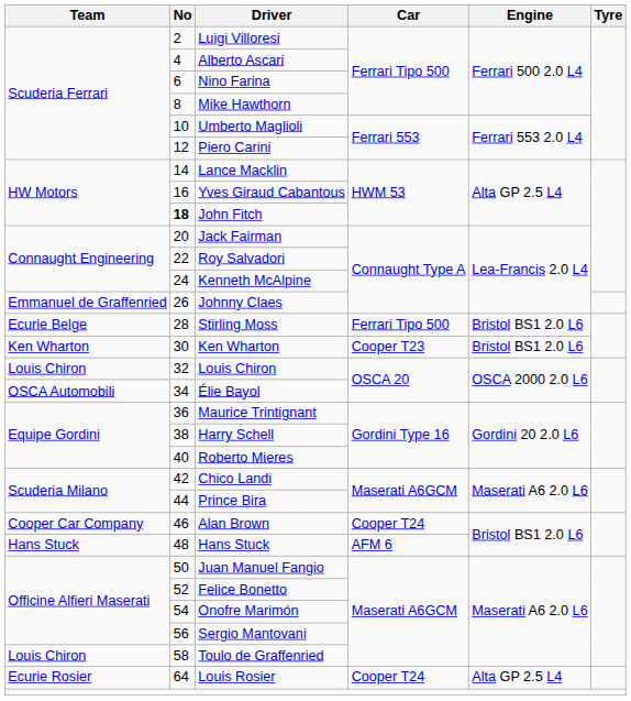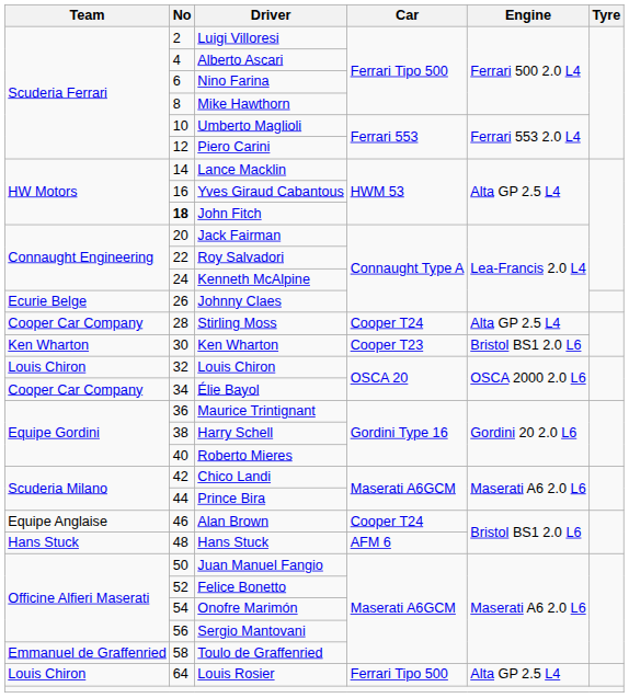Johnny Claes | Team: Emmanuel de Graffenried -> Ecurie Belge
Stirling Moss | Team: Ecurie Belge -> Cooper Car Company
Stirling Moss | Car: Ferrari Tipo 500 -> Cooper T24
Stirling Moss | Engine: Bristol BS1 2.0 L6 -> Alta GP 2.5 L4
Élie Bayol | Team: OSCA Automobili -> Cooper Car Company
Alan Brown | Team: Cooper Car Company -> Equipe Anglaise
Toulo de Graffenried | Team: Louis Chiron -> Emmanuel de Graffenried
Louis Rosier | Team: Ecurie Rosier -> Louis Chiron
Louis Rosier | Car: Cooper T24 -> Ferrari Tipo 500
